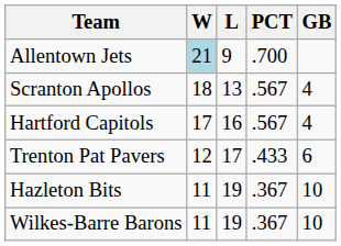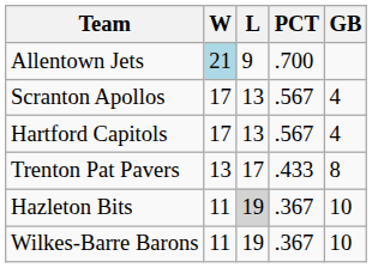Scranton Apollos | W: 18 -> 17
Hartford Capitols | L: 16 -> 13
Trenton Pat Pavers | W: 12 -> 13
Trenton Pat Pavers | GB: 6 -> 8
Hazleton Bits | L: no background -> lightgrey background
